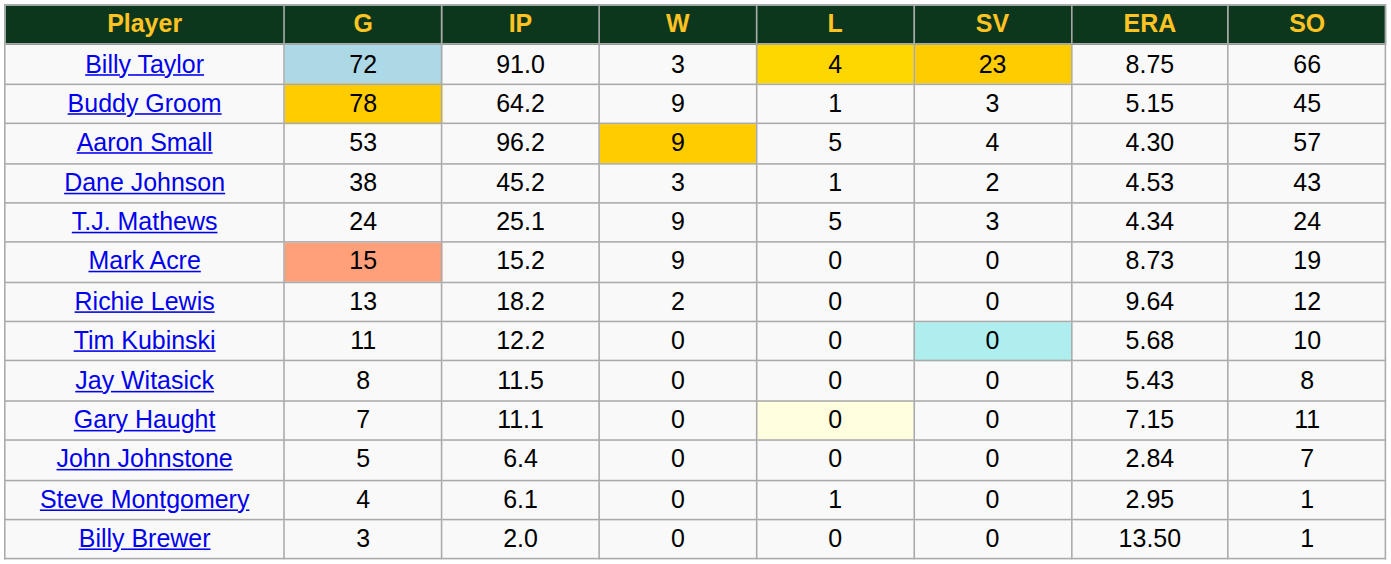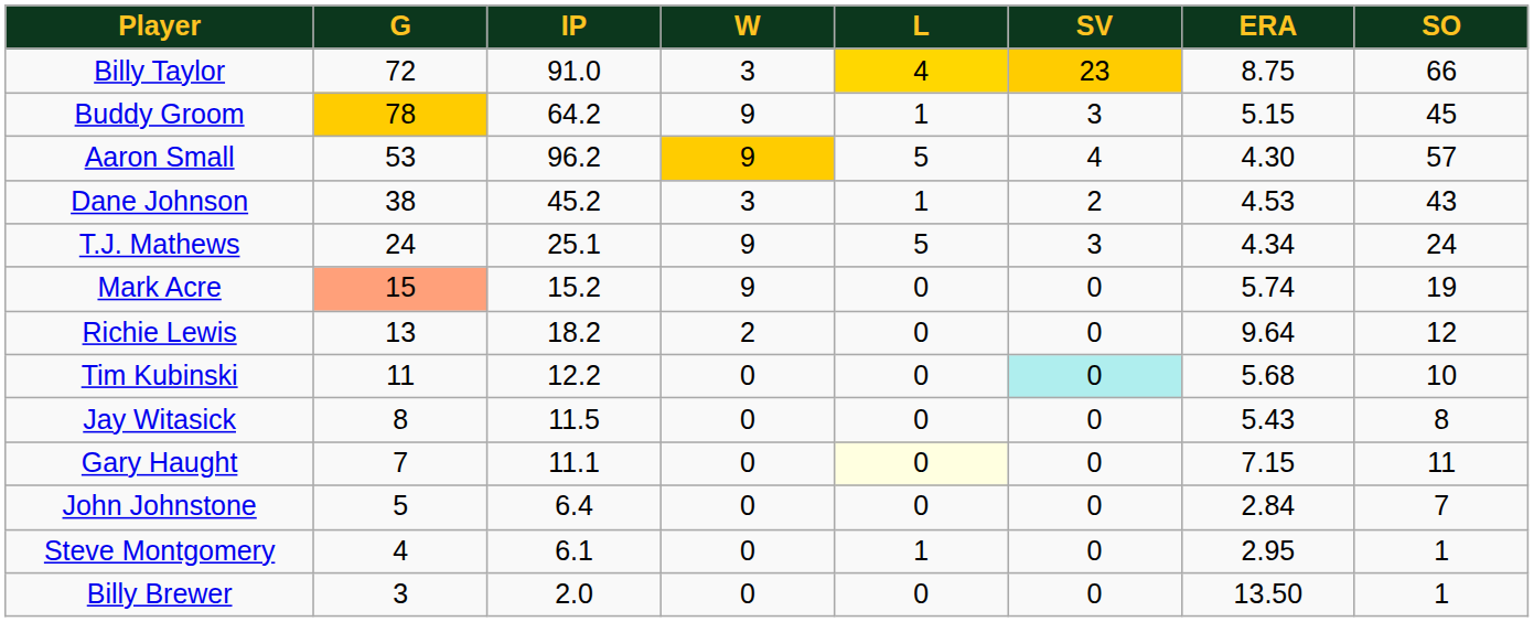Billy Taylor | G: lightblue background -> no background
Mark Acre | ERA: 8.73 -> 5.74
